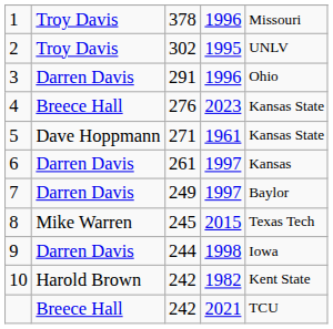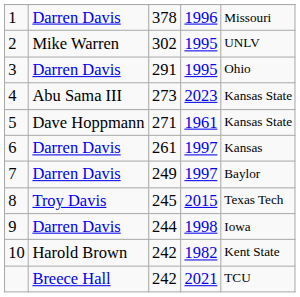1 | column 2: Troy Davis -> Darren Davis
2 | column 2: Troy Davis -> Mike Warren
3 | column 4: 1996 -> 1995
4 | column 2: Breece Hall -> Abu Sama III
4 | column 3: 276 -> 273
8 | column 2: Mike Warren -> Troy Davis
